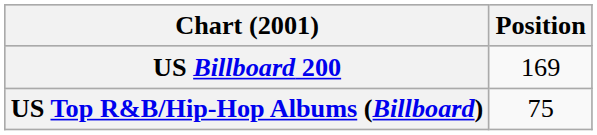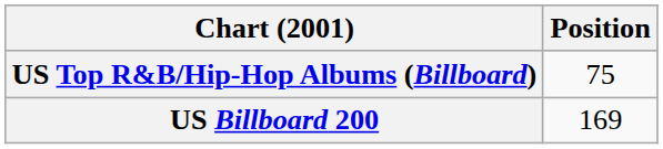rows swapped: US Billboard 200 <-> US Top R&B/Hip-Hop Albums (Billboard)
